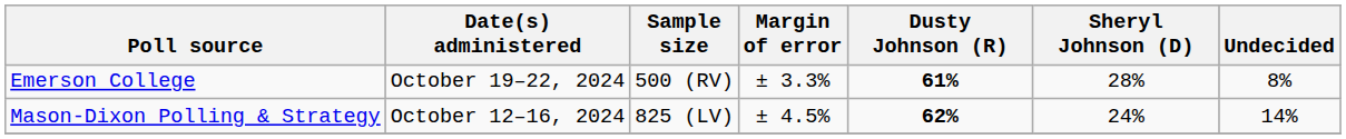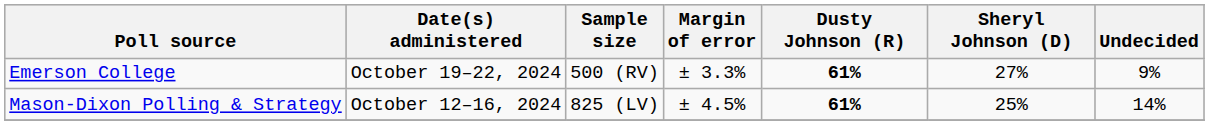Emerson College | Sheryl Johnson (D): 28% -> 27%
Emerson College | Undecided: 8% -> 9%
Mason-Dixon Polling & Strategy | Dusty Johnson (R): 62% -> 61%
Mason-Dixon Polling & Strategy | Sheryl Johnson (D): 24% -> 25%
